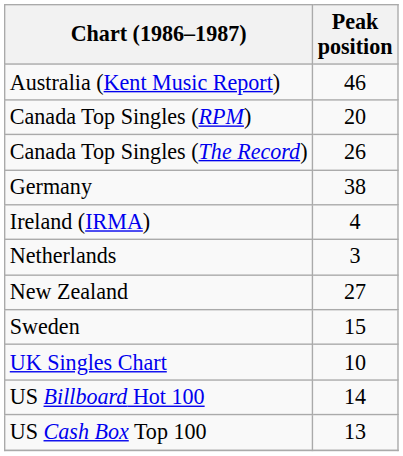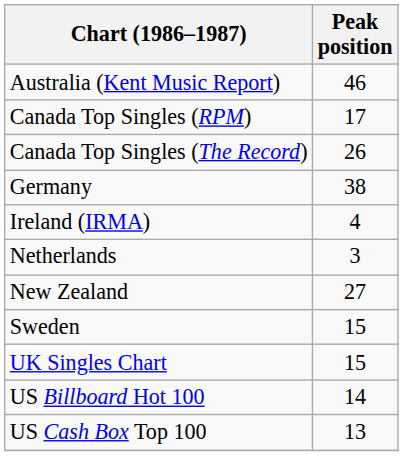Canada Top Singles (RPM) | Peak position: 20 -> 17
UK Singles Chart | Peak position: 10 -> 15
